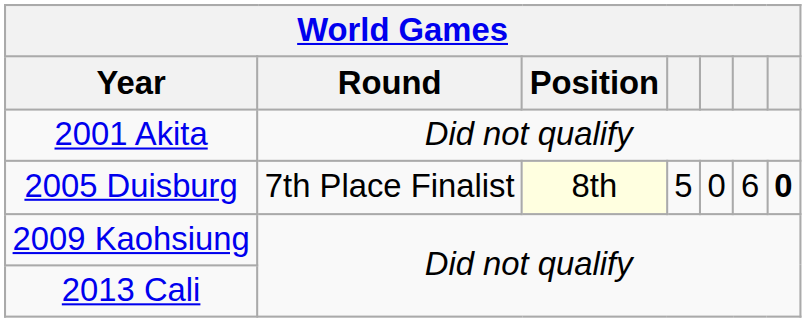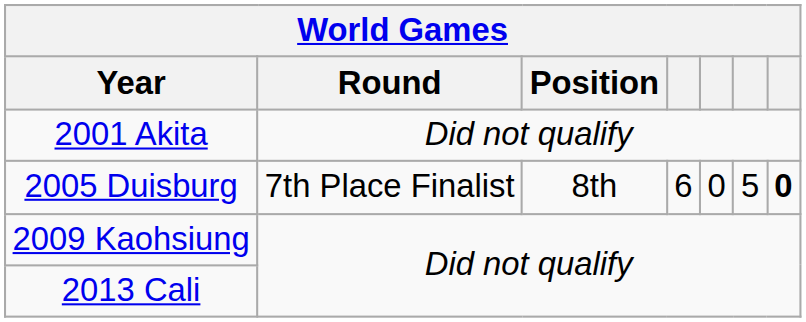2005 Duisburg | Position: lightyellow background -> no background
2005 Duisburg | column 4: 5 -> 6
2005 Duisburg | column 6: 6 -> 5
